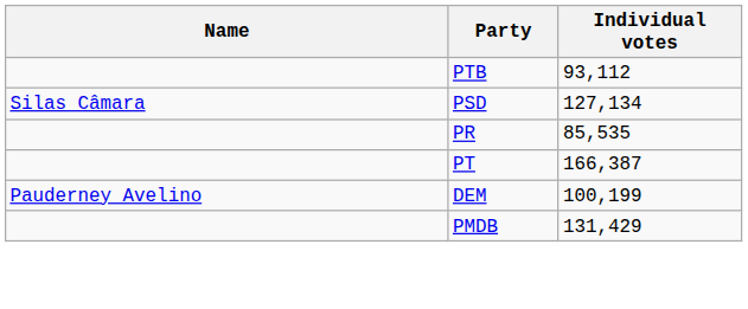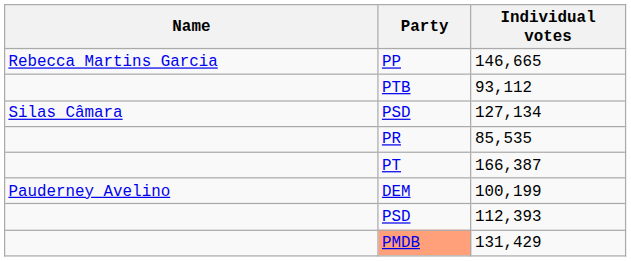+ row: Rebecca Martins Garcia | PP | 146,665
+ row: PSD | 112,393
131,429 | Party: no background -> lightsalmon background
